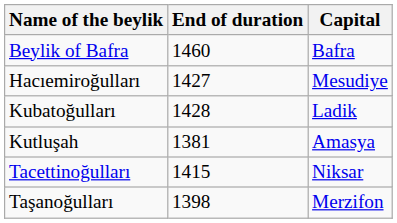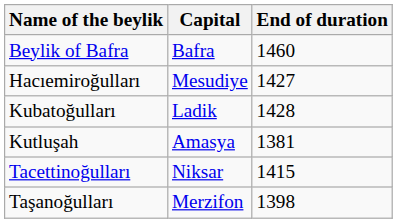columns swapped: Capital <-> End of duration
